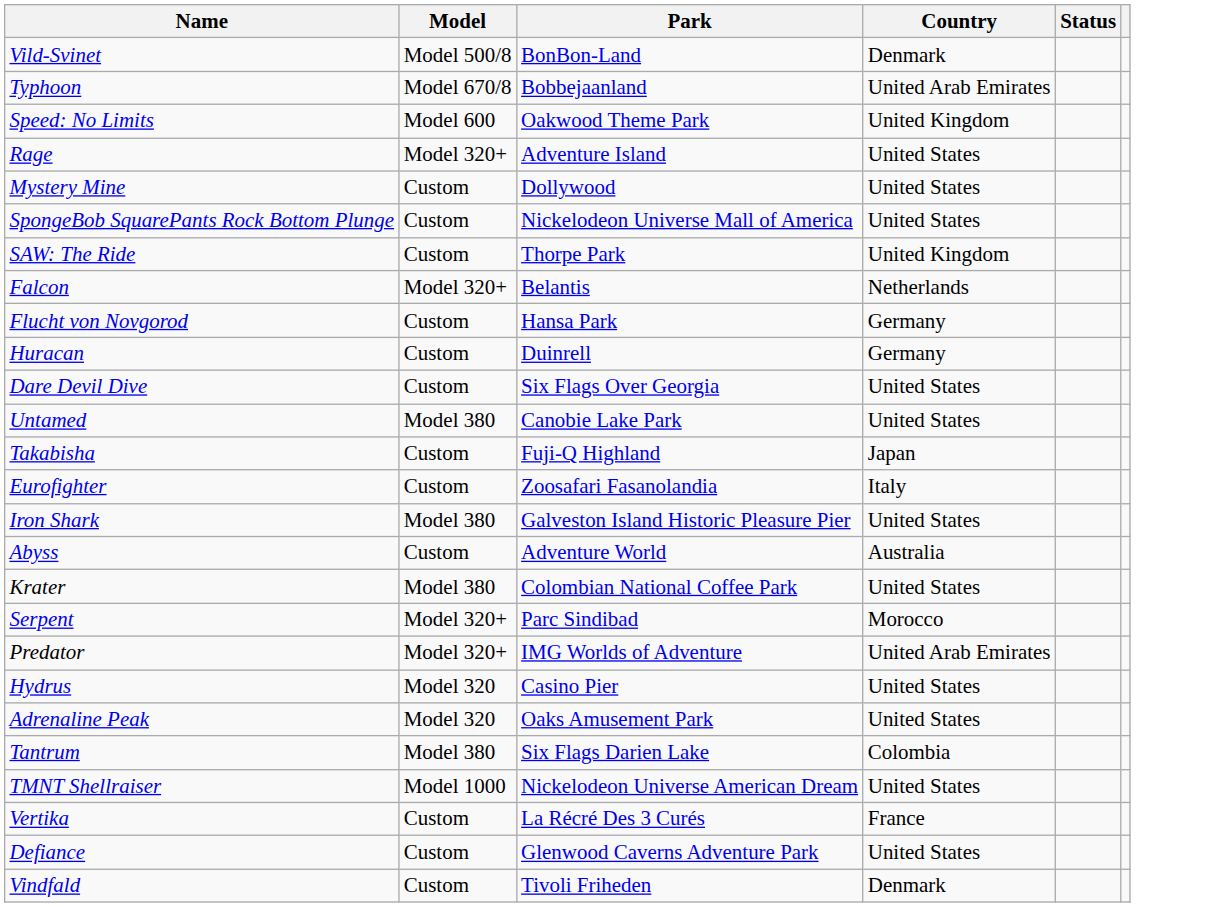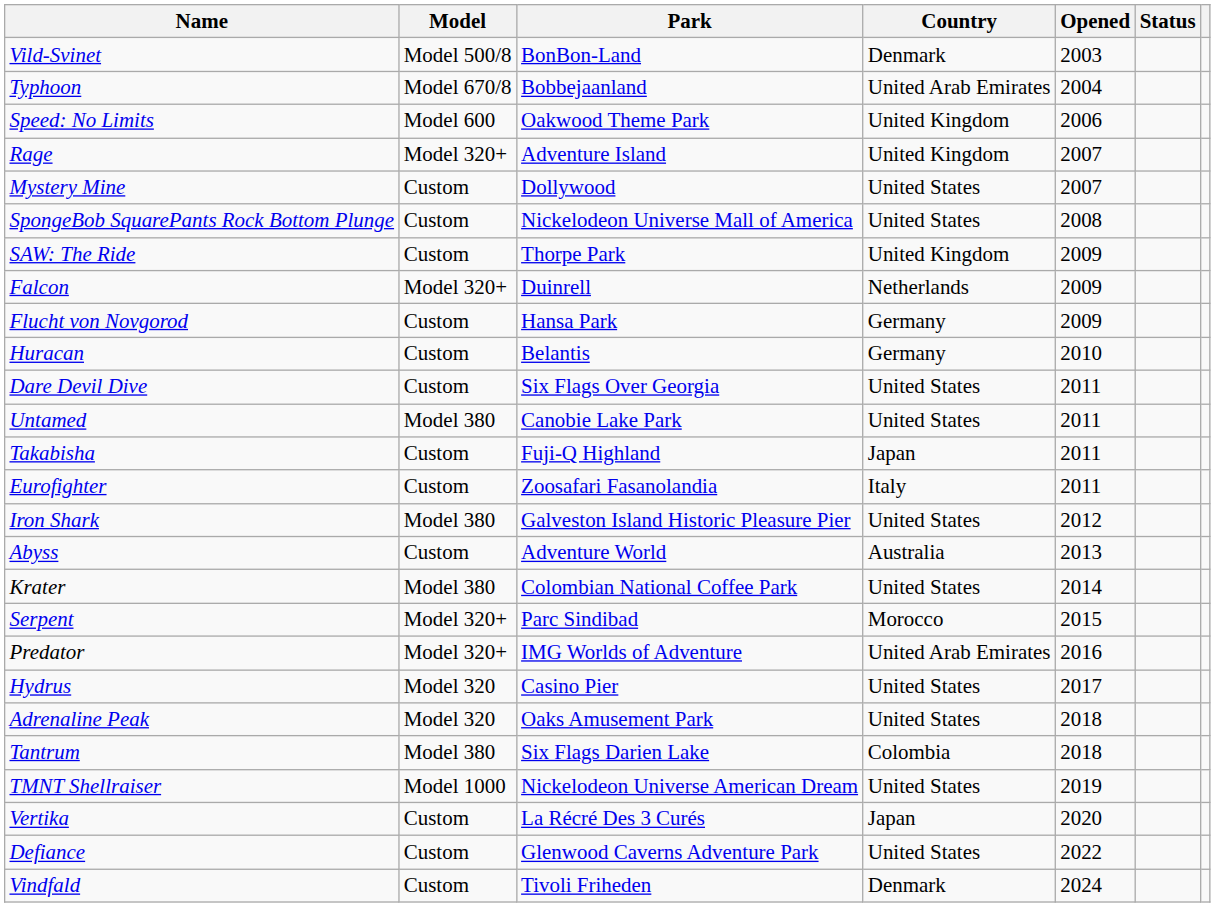+ column: Opened | 2003 | 2004 | 2006 | 2007 | 2007 | 2008 | 2009 | 2009 | 2009 | 2010 | 2011 | 2011 | 2011 | 2011 | 2012 | 2013 | 2014 | 2015 | 2016 | 2017 | 2018 | 2018 | 2019 | 2020 | 2022 | 2024
Rage | Country: United States -> United Kingdom
Falcon | Park: Belantis -> Duinrell
Huracan | Park: Duinrell -> Belantis
Vertika | Country: France -> Japan
